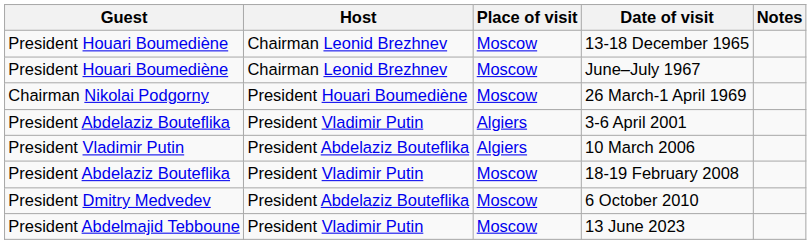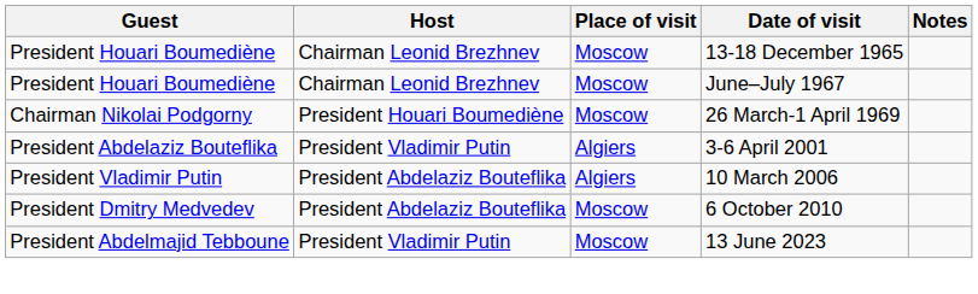- row: President Abdelaziz Bouteflika | President Vladimir Putin | Moscow | 18-19 February 2008
